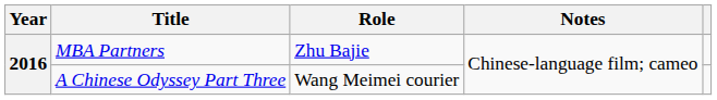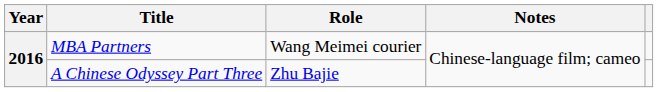MBA Partners | Role: Zhu Bajie -> Wang Meimei courier
A Chinese Odyssey Part Three | Role: Wang Meimei courier -> Zhu Bajie
